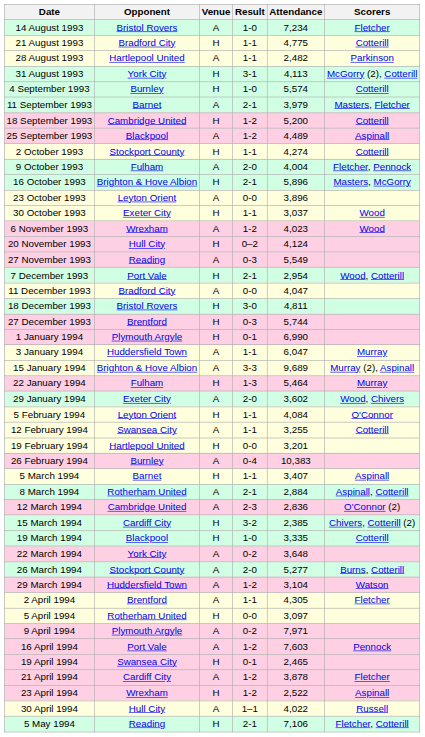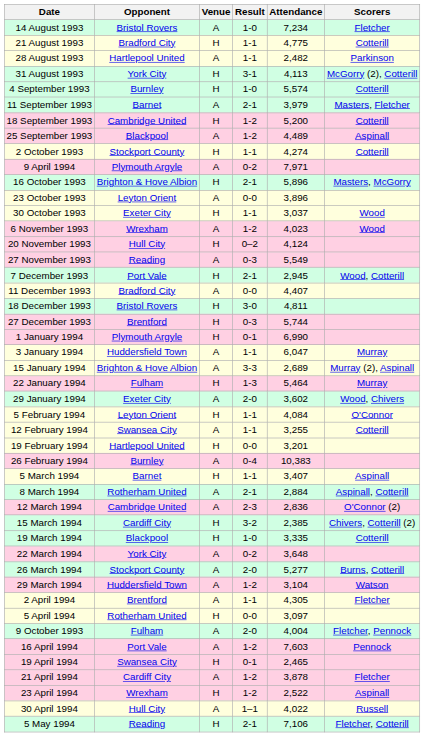rows swapped: 9 October 1993 <-> 9 April 1994
7 December 1993 | Attendance: 2,954 -> 2,945
11 December 1993 | Attendance: 4,047 -> 4,407
15 January 1994 | Attendance: 9,689 -> 2,689
